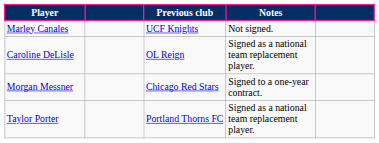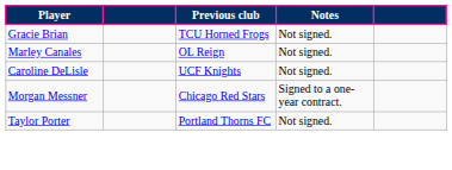+ row: Gracie Brian | TCU Horned Frogs | Not signed.
Marley Canales | Previous club: UCF Knights -> OL Reign
Caroline DeLisle | Previous club: OL Reign -> UCF Knights
Caroline DeLisle | Notes: Signed as a national team replacement player. -> Not signed.
Taylor Porter | Notes: Signed as a national team replacement player. -> Not signed.
